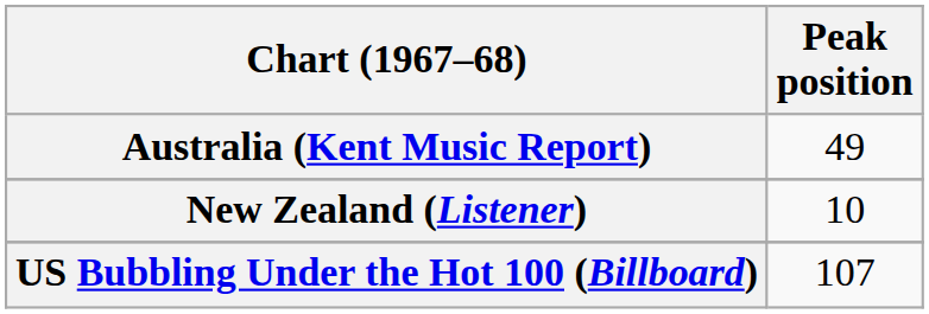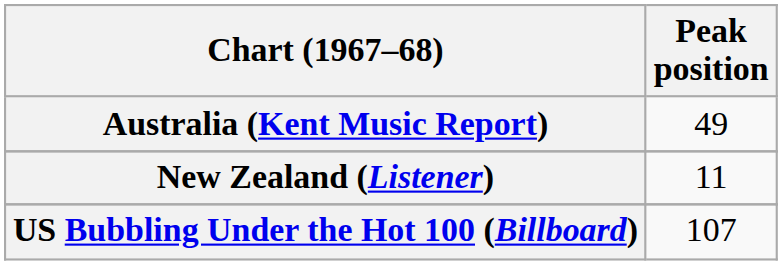New Zealand (Listener) | Peak position: 10 -> 11
